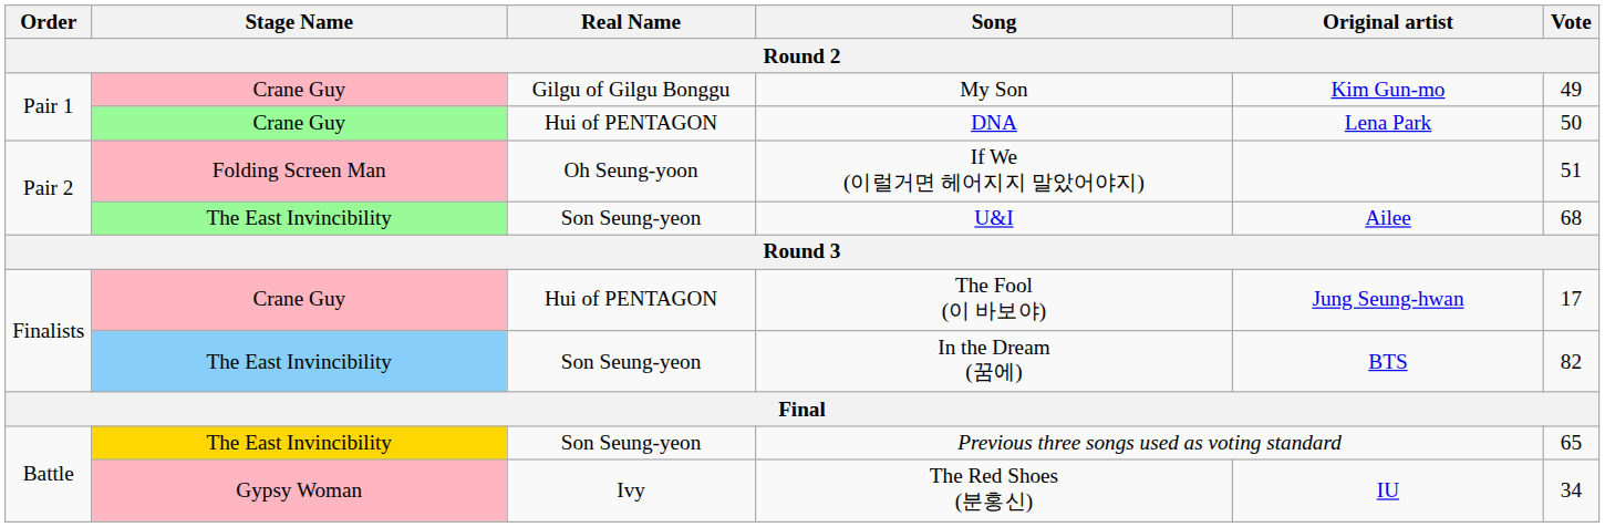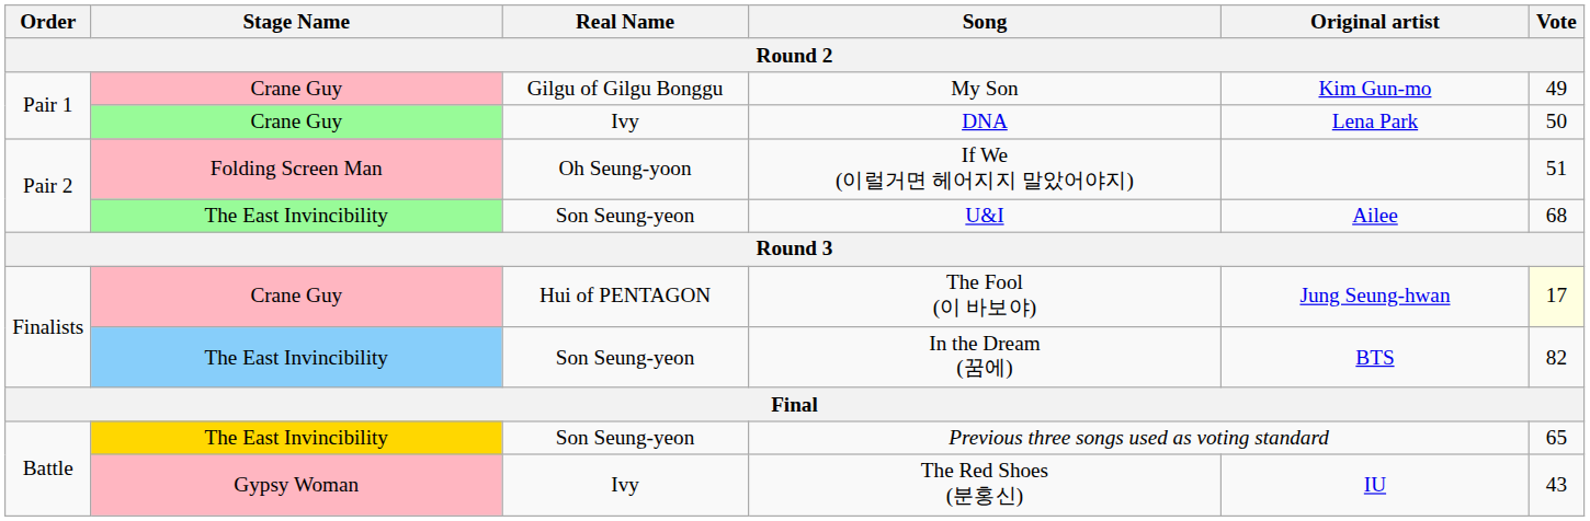DNA | Real Name: Hui of PENTAGON -> Ivy
The Fool (이 바보야) | Vote: no background -> lightyellow background
The Red Shoes (분홍신) | Vote: 34 -> 43
